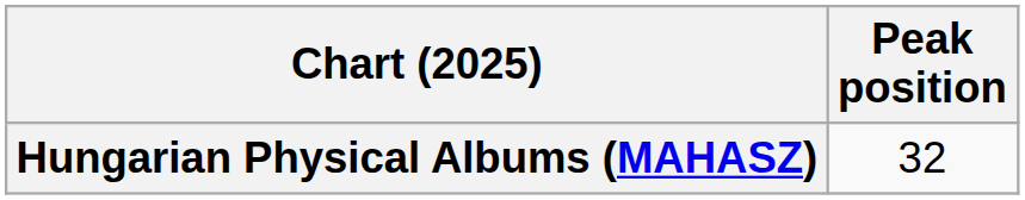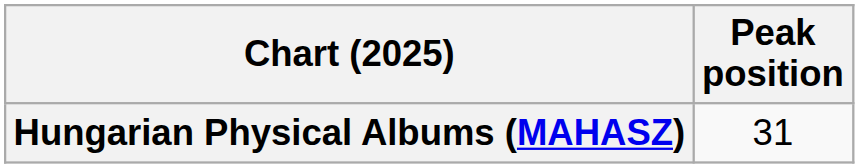Hungarian Physical Albums (MAHASZ) | Peak position: 32 -> 31
